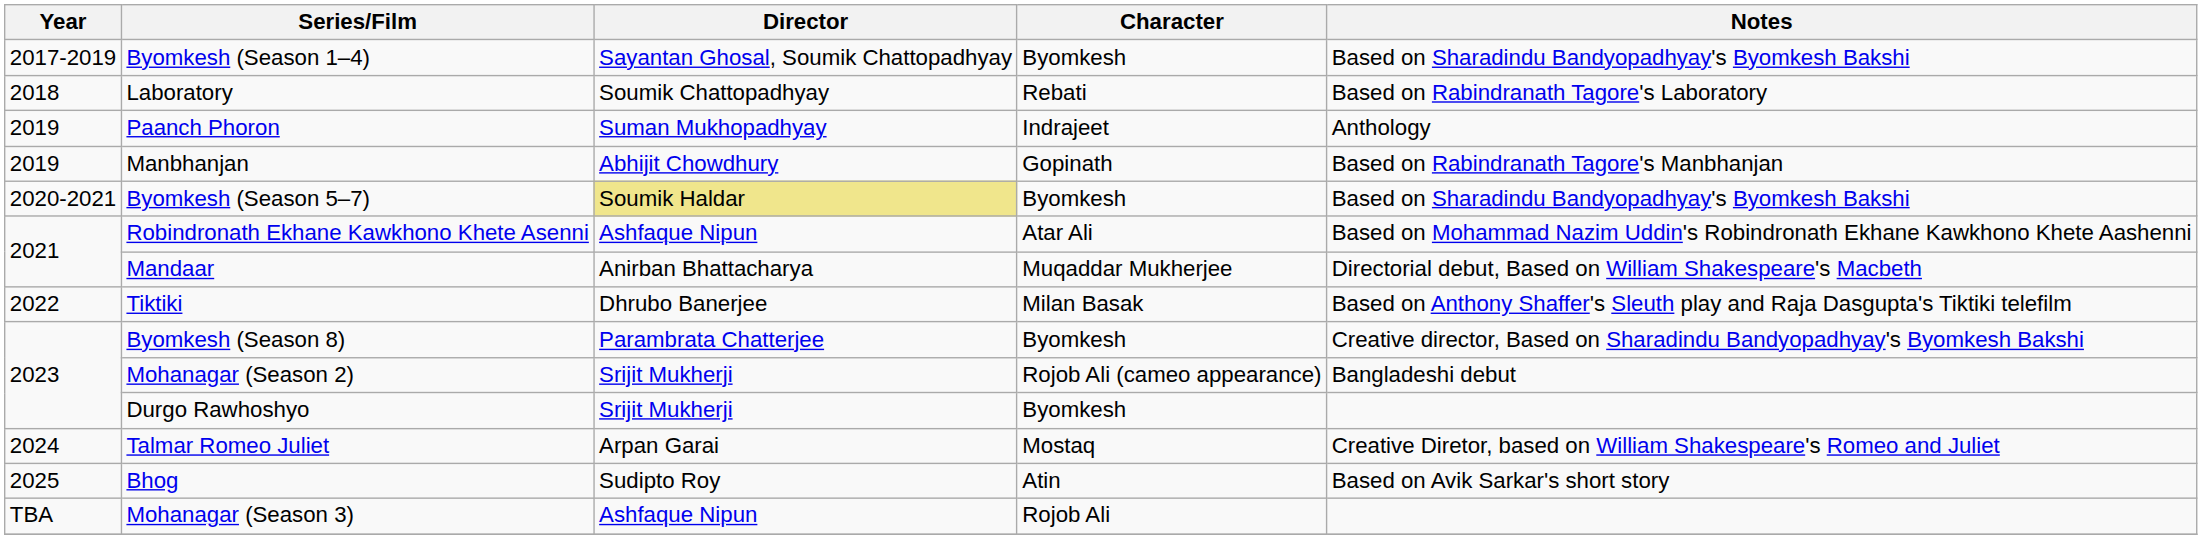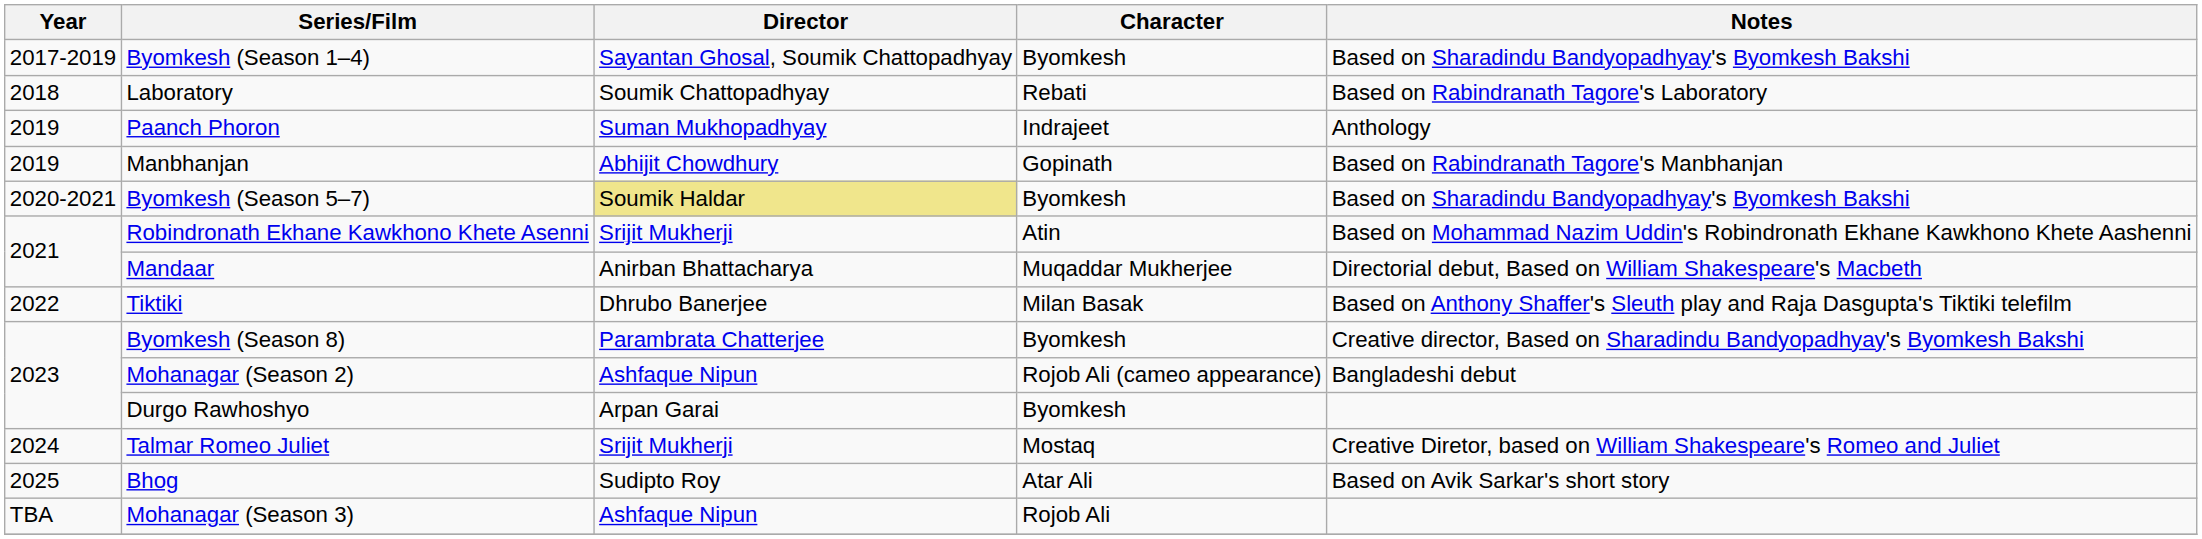Robindronath Ekhane Kawkhono Khete Asenni | Director: Ashfaque Nipun -> Srijit Mukherji
Robindronath Ekhane Kawkhono Khete Asenni | Character: Atar Ali -> Atin
Mohanagar (Season 2) | Director: Srijit Mukherji -> Ashfaque Nipun
Durgo Rawhoshyo | Director: Srijit Mukherji -> Arpan Garai
Talmar Romeo Juliet | Director: Arpan Garai -> Srijit Mukherji
Bhog | Character: Atin -> Atar Ali
